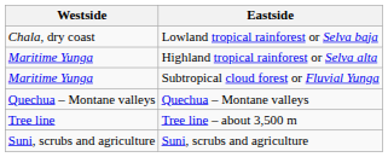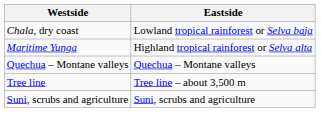- row: Maritime Yunga | Subtropical cloud forest or Fluvial Yunga
